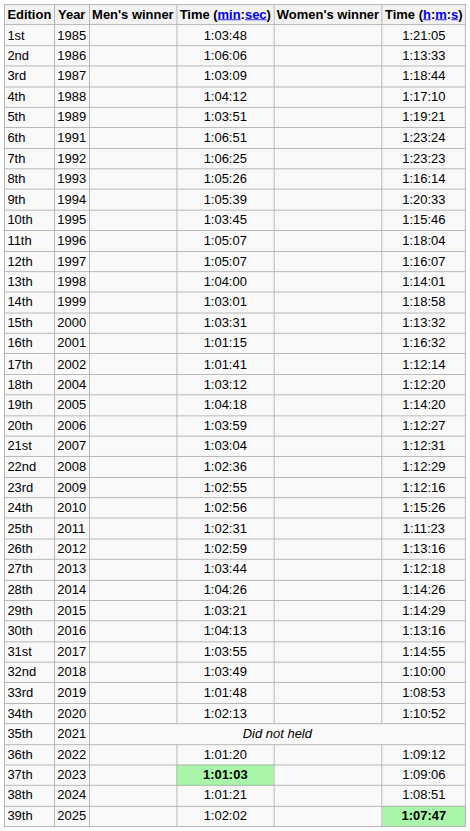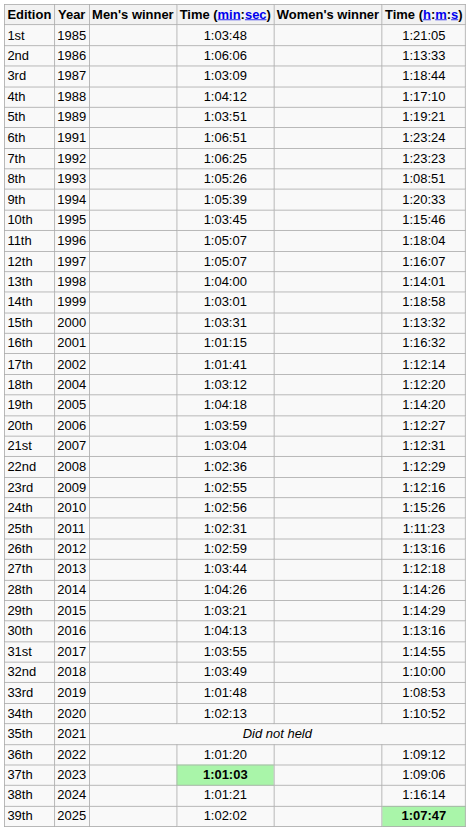8th | Time (h:m:s): 1:16:14 -> 1:08:51
38th | Time (h:m:s): 1:08:51 -> 1:16:14
